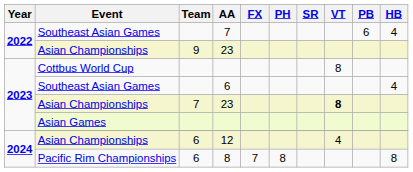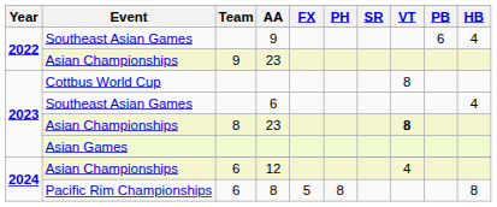2022 / Southeast Asian Games | AA: 7 -> 9
2023 / Asian Championships | Team: 7 -> 8
Pacific Rim Championships | FX: 7 -> 5
